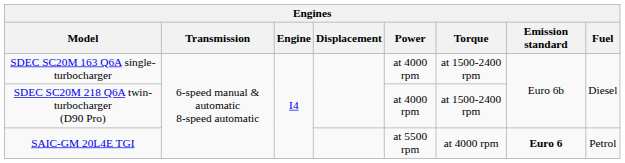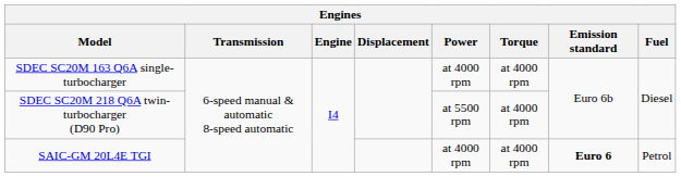SDEC SC20M 163 Q6A single-turbocharger | Torque: at 1500-2400 rpm -> at 4000 rpm
SDEC SC20M 218 Q6A twin-turbocharger (D90 Pro) | Power: at 4000 rpm -> at 5500 rpm
SDEC SC20M 218 Q6A twin-turbocharger (D90 Pro) | Torque: at 1500-2400 rpm -> at 4000 rpm
SAIC-GM 20L4E TGI | Power: at 5500 rpm -> at 4000 rpm
